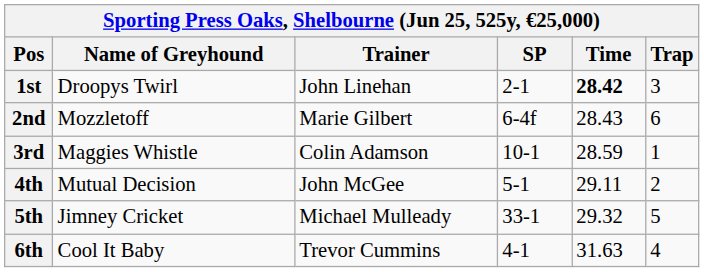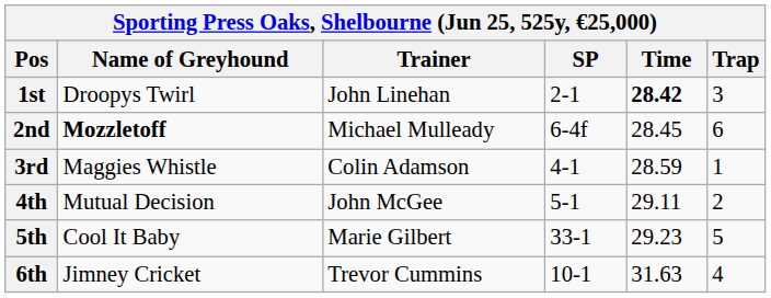2nd | Name of Greyhound: normal -> bold
2nd | Trainer: Marie Gilbert -> Michael Mulleady
2nd | Time: 28.43 -> 28.45
3rd | SP: 10-1 -> 4-1
5th | Name of Greyhound: Jimney Cricket -> Cool It Baby
5th | Trainer: Michael Mulleady -> Marie Gilbert
5th | Time: 29.32 -> 29.23
6th | Name of Greyhound: Cool It Baby -> Jimney Cricket
6th | SP: 4-1 -> 10-1
